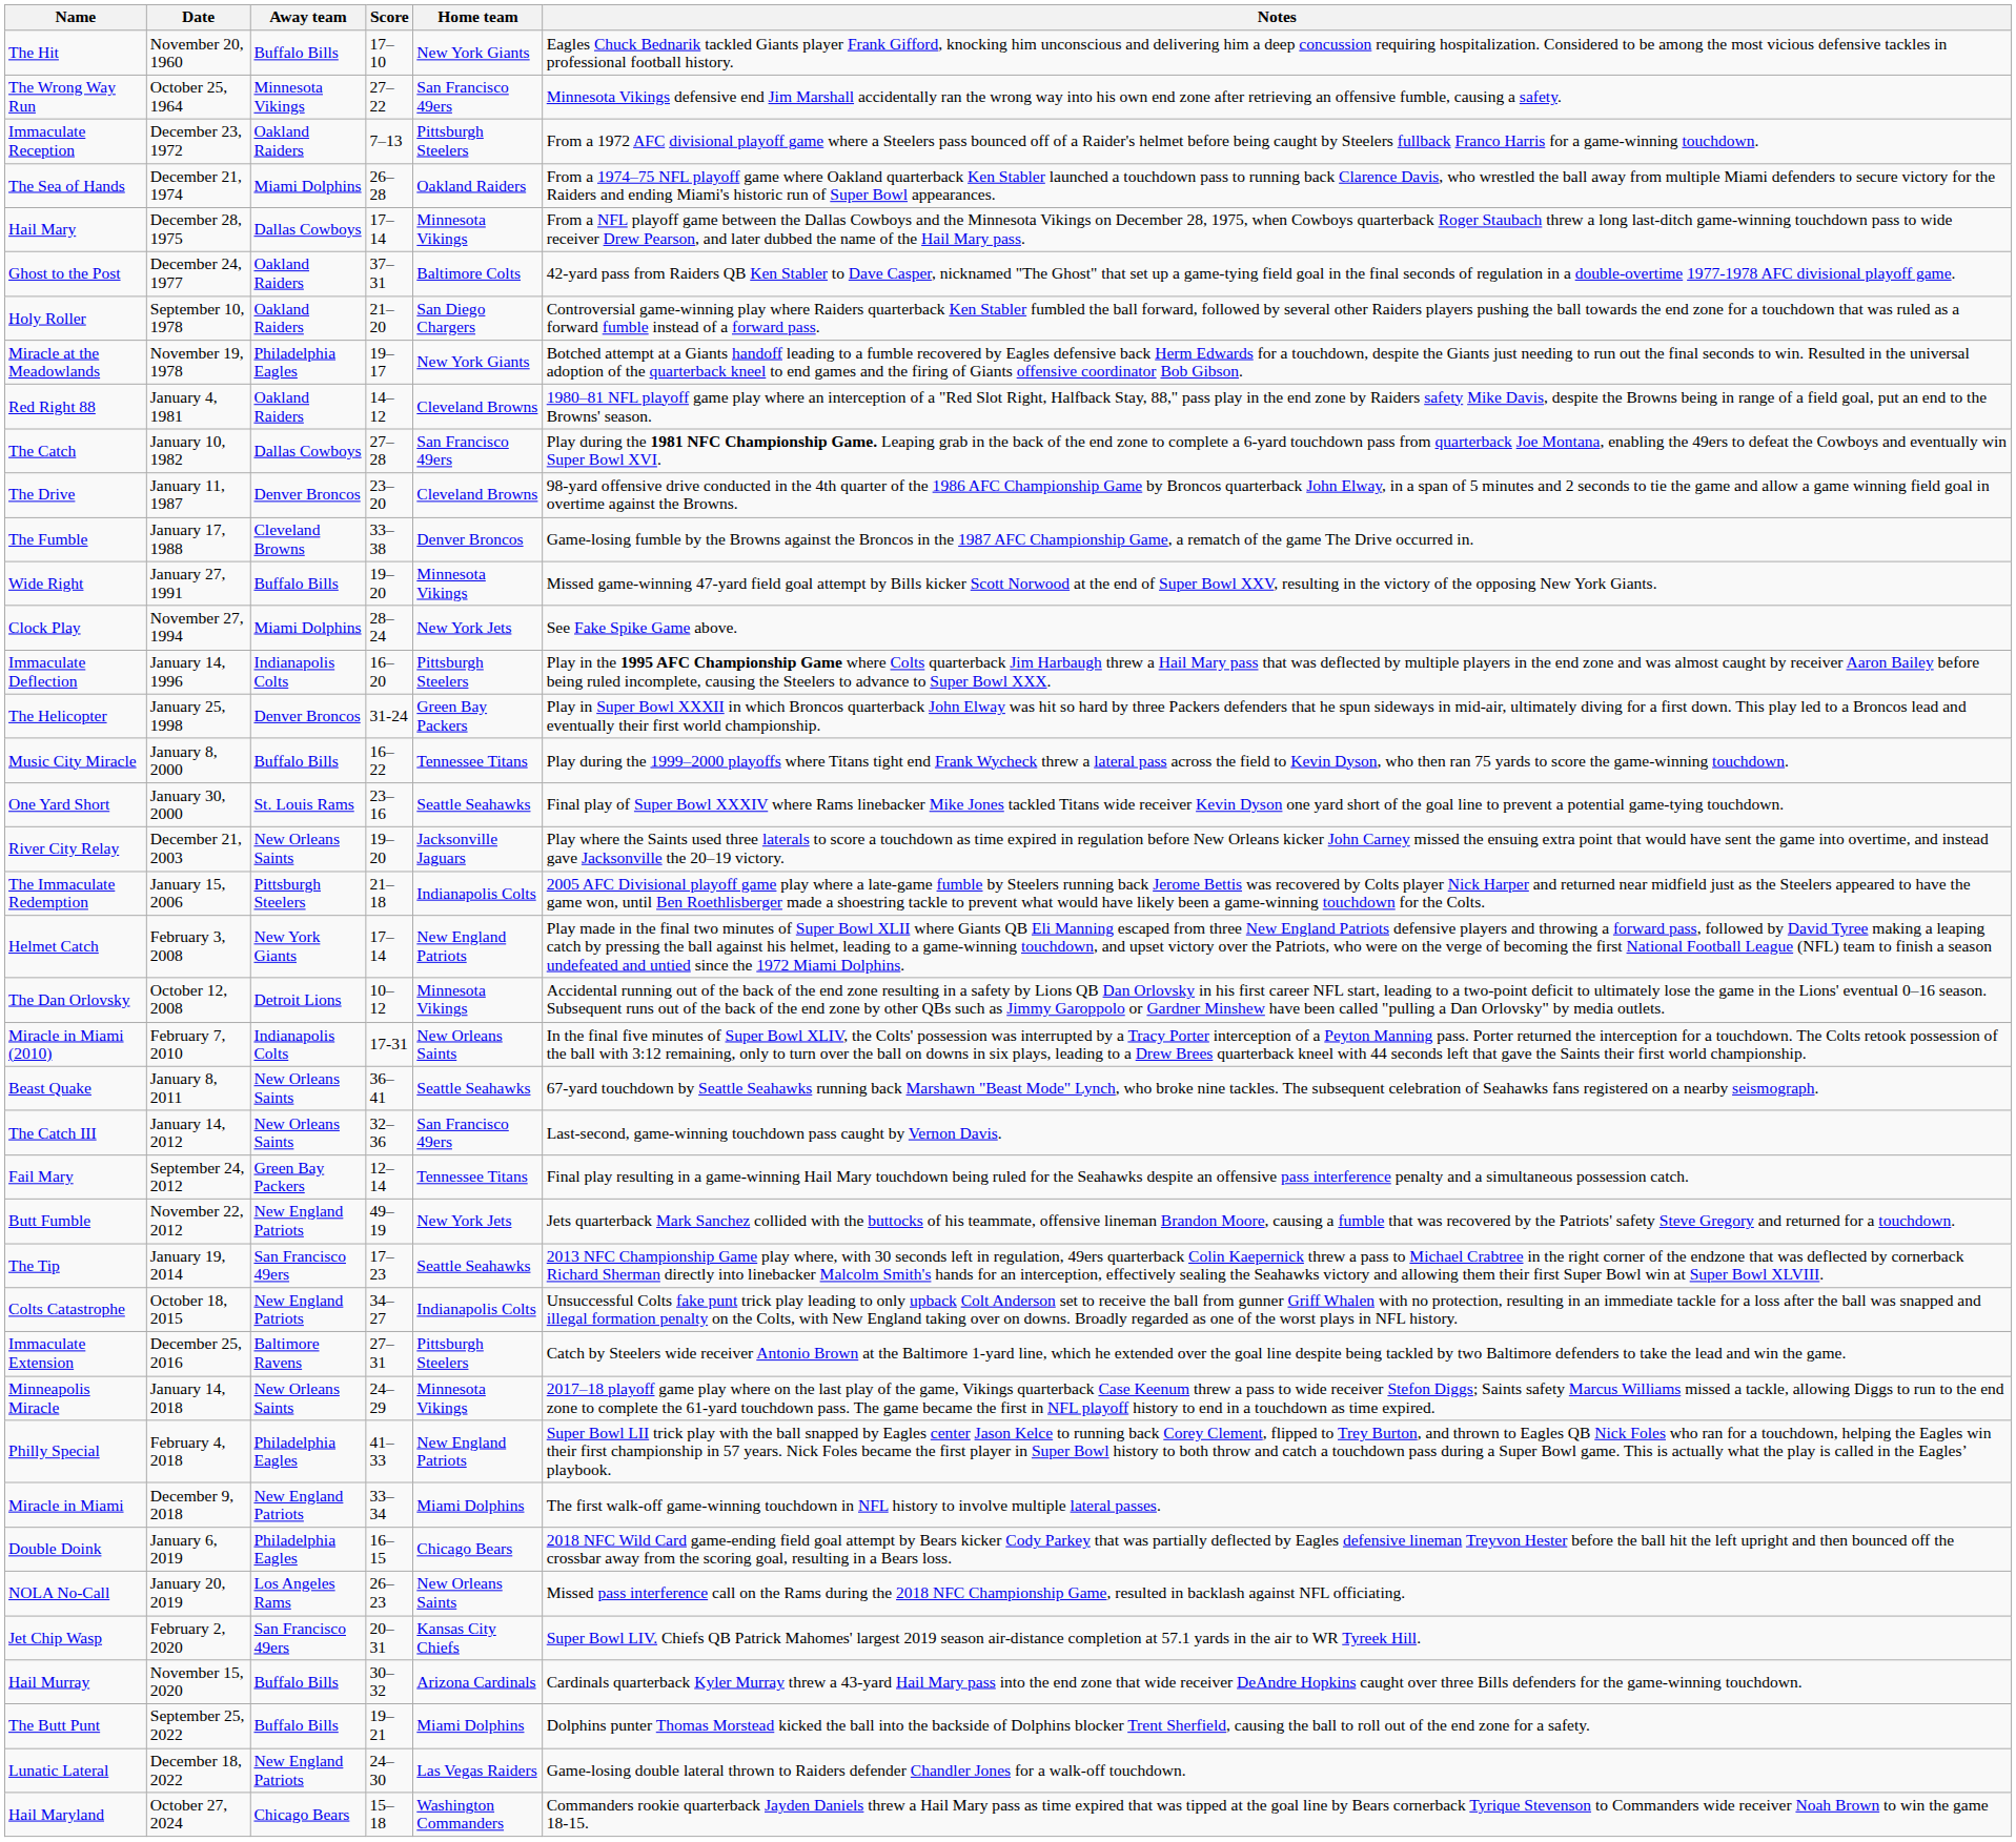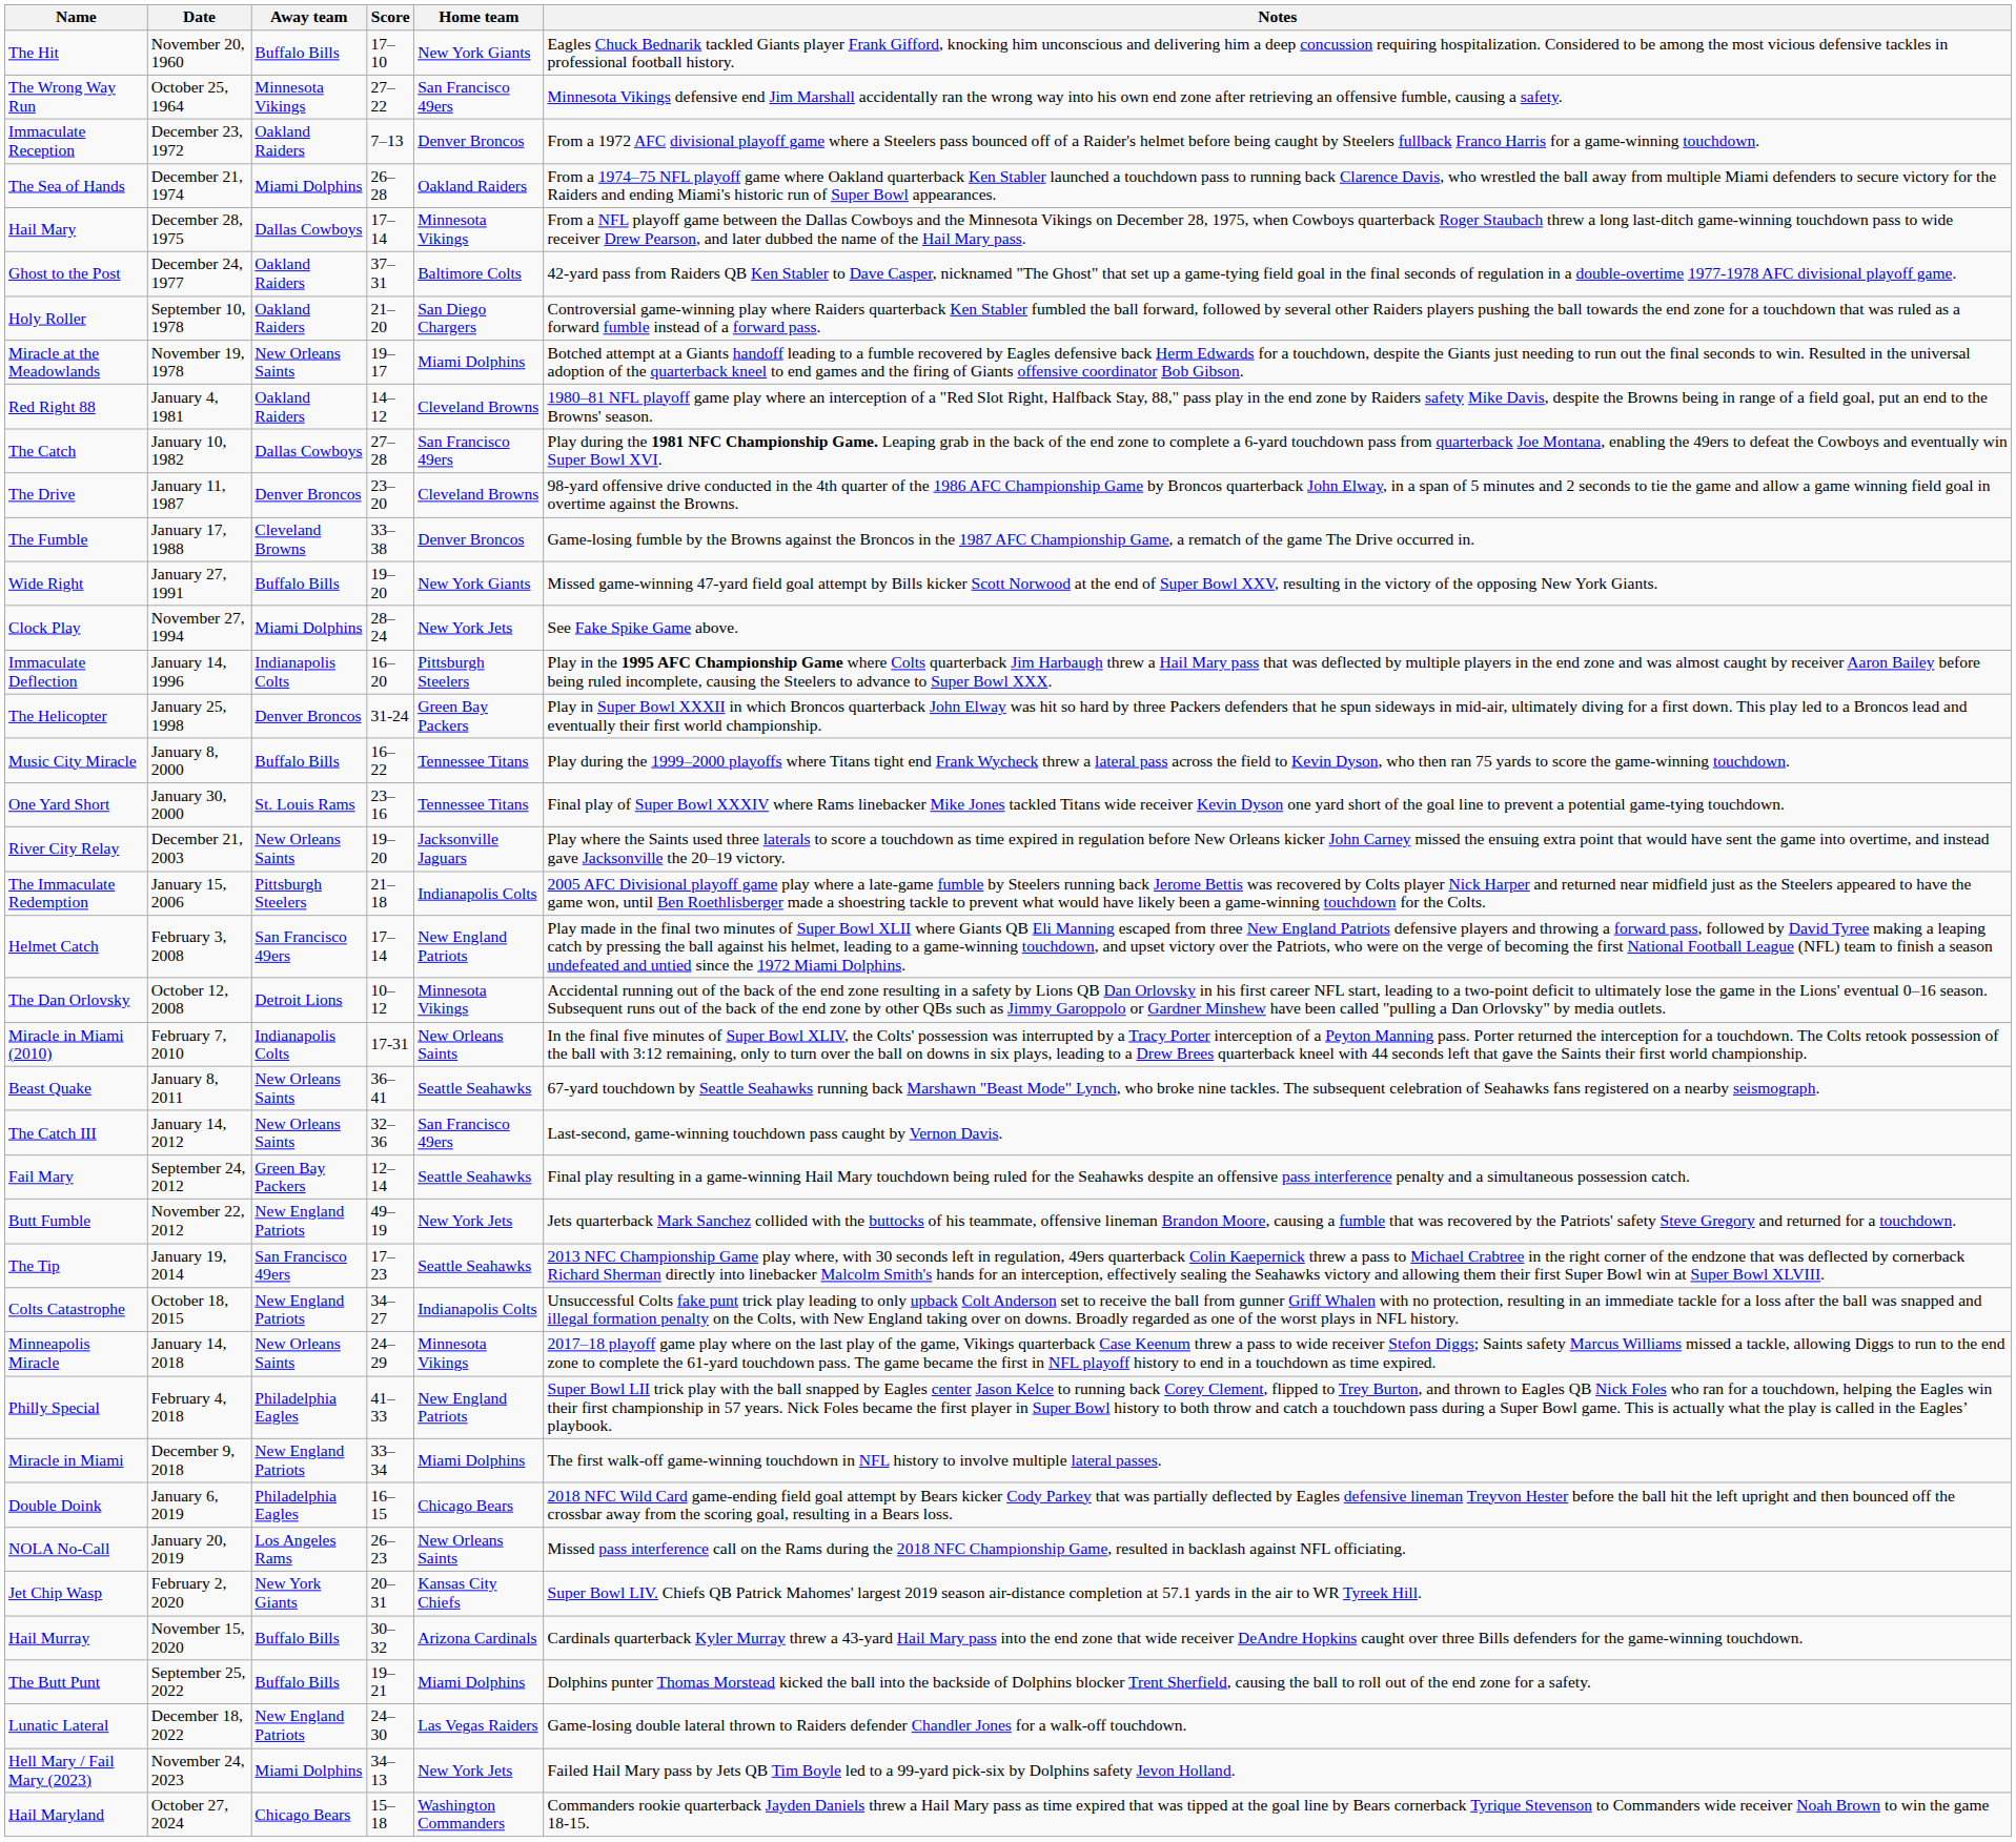Immaculate Reception | Home team: Pittsburgh Steelers -> Denver Broncos
Miracle at the Meadowlands | Away team: Philadelphia Eagles -> New Orleans Saints
Miracle at the Meadowlands | Home team: New York Giants -> Miami Dolphins
Wide Right | Home team: Minnesota Vikings -> New York Giants
One Yard Short | Home team: Seattle Seahawks -> Tennessee Titans
Helmet Catch | Away team: New York Giants -> San Francisco 49ers
Fail Mary | Home team: Tennessee Titans -> Seattle Seahawks
- row: Immaculate Extension | December 25, 2016 | Baltimore Ravens | 27–31 | Pittsburgh Steelers | Catch by Steelers wide receiver Antonio Brown at the Baltimore 1-yard line, which he extended over the goal line despite being tackled by two Baltimore defenders to take the lead and win the game.
Jet Chip Wasp | Away team: San Francisco 49ers -> New York Giants
+ row: Hell Mary / Fail Mary (2023) | November 24, 2023 | Miami Dolphins | 34–13 | New York Jets | Failed Hail Mary pass by Jets QB Tim Boyle led to a 99-yard pick-six by Dolphins safety Jevon Holland.
